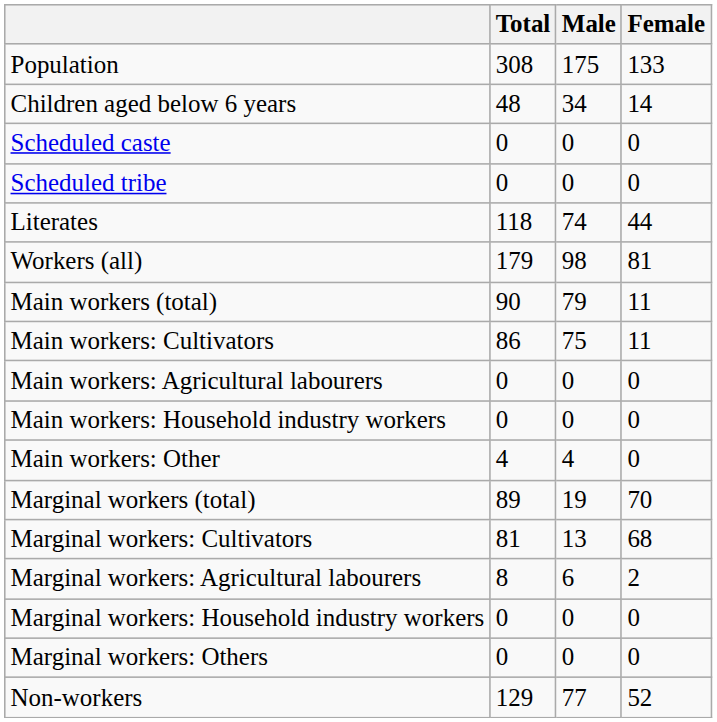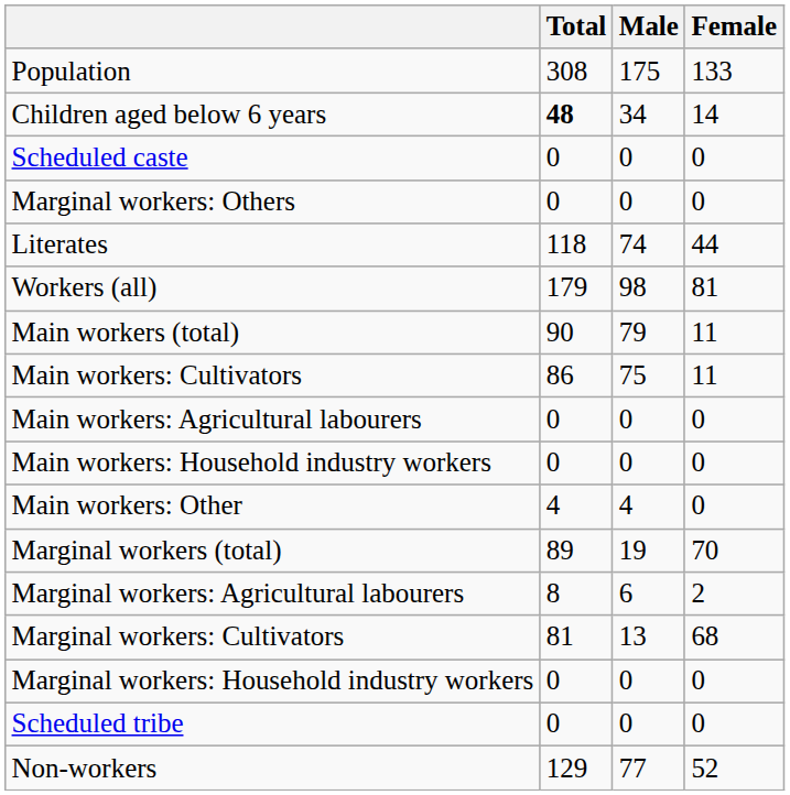Children aged below 6 years | Total: normal -> bold
rows swapped: Scheduled tribe <-> Marginal workers: Others
rows swapped: Marginal workers: Cultivators <-> Marginal workers: Agricultural labourers
